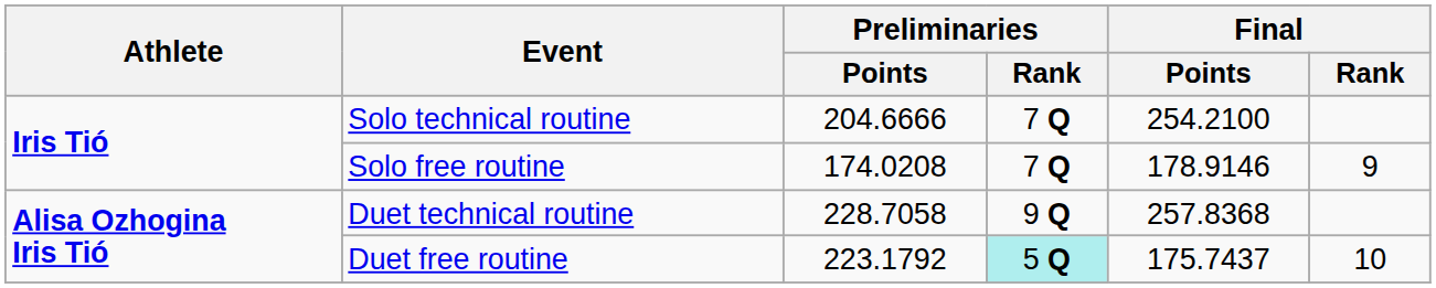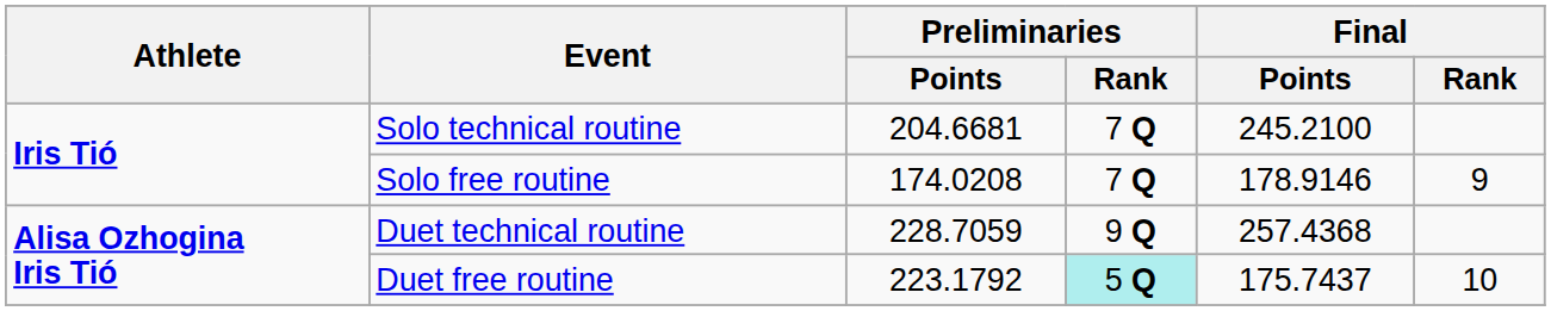Solo technical routine | Preliminaries / Points: 204.6666 -> 204.6681
Solo technical routine | Final / Points: 254.2100 -> 245.2100
Duet technical routine | Preliminaries / Points: 228.7058 -> 228.7059
Duet technical routine | Final / Points: 257.8368 -> 257.4368
